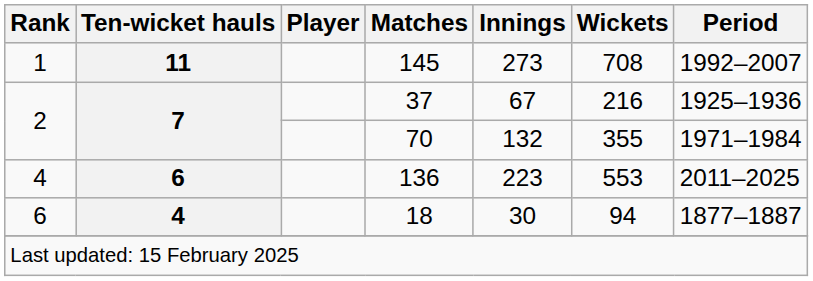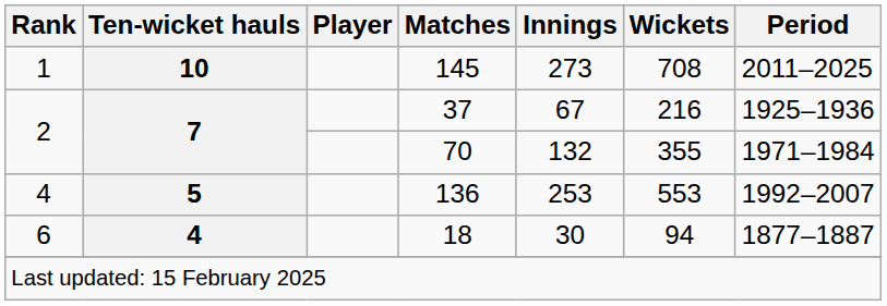145 | Ten-wicket hauls: 11 -> 10
145 | Period: 1992–2007 -> 2011–2025
136 | Ten-wicket hauls: 6 -> 5
136 | Innings: 223 -> 253
136 | Period: 2011–2025 -> 1992–2007
